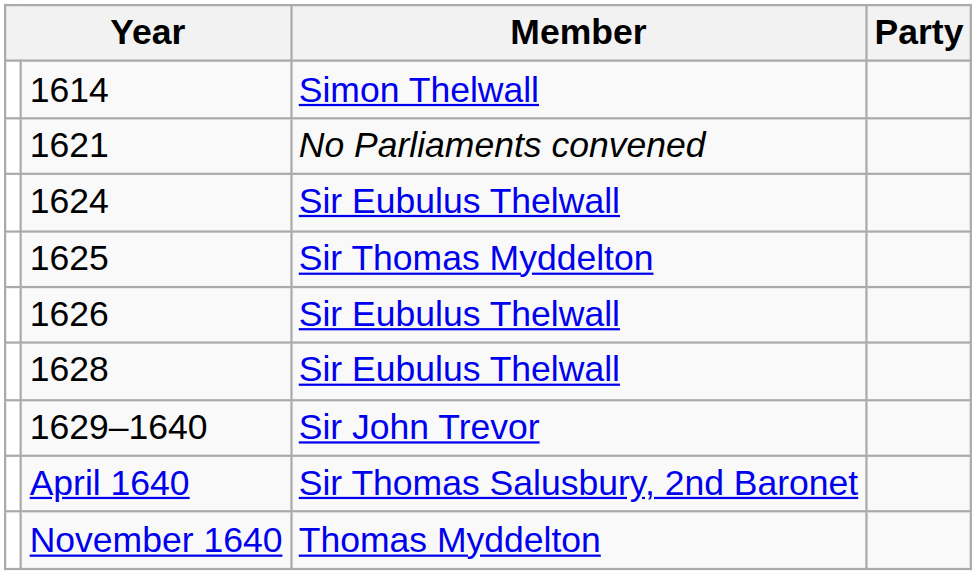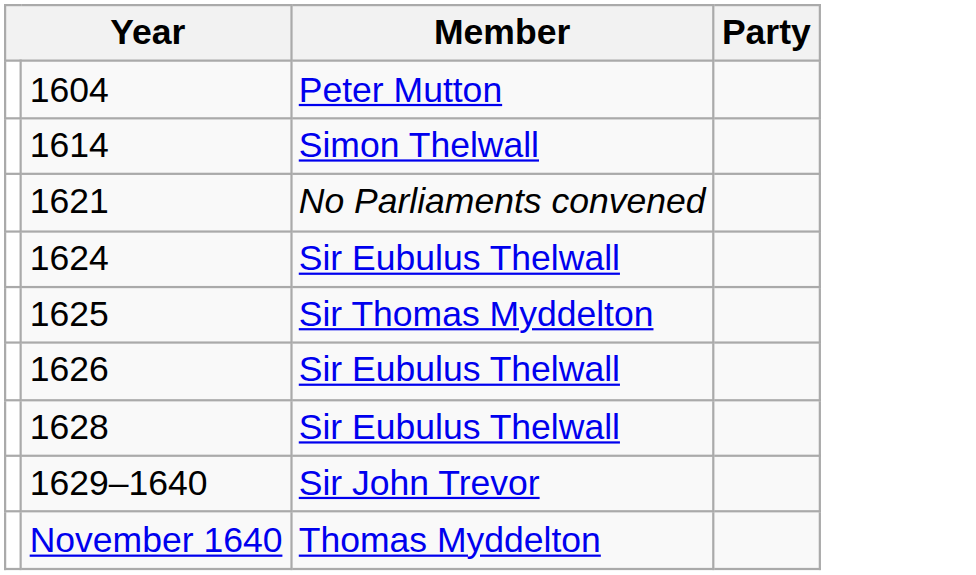+ row: 1604 | Peter Mutton
- row: April 1640 | Sir Thomas Salusbury, 2nd Baronet
